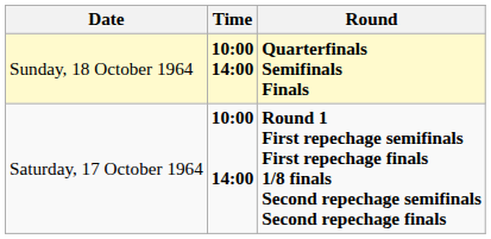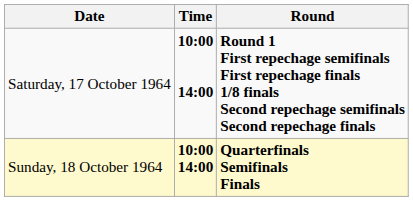rows swapped: Saturday, 17 October 1964 <-> Sunday, 18 October 1964
